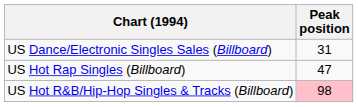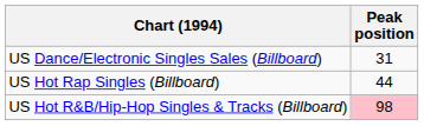US Hot Rap Singles (Billboard) | Peak position: 47 -> 44
